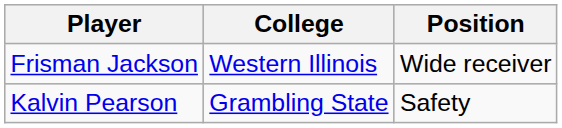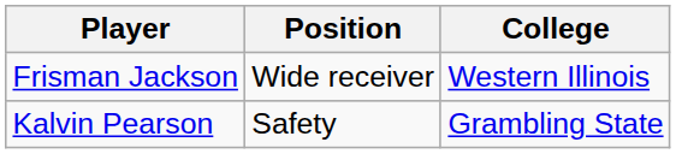columns swapped: Position <-> College
